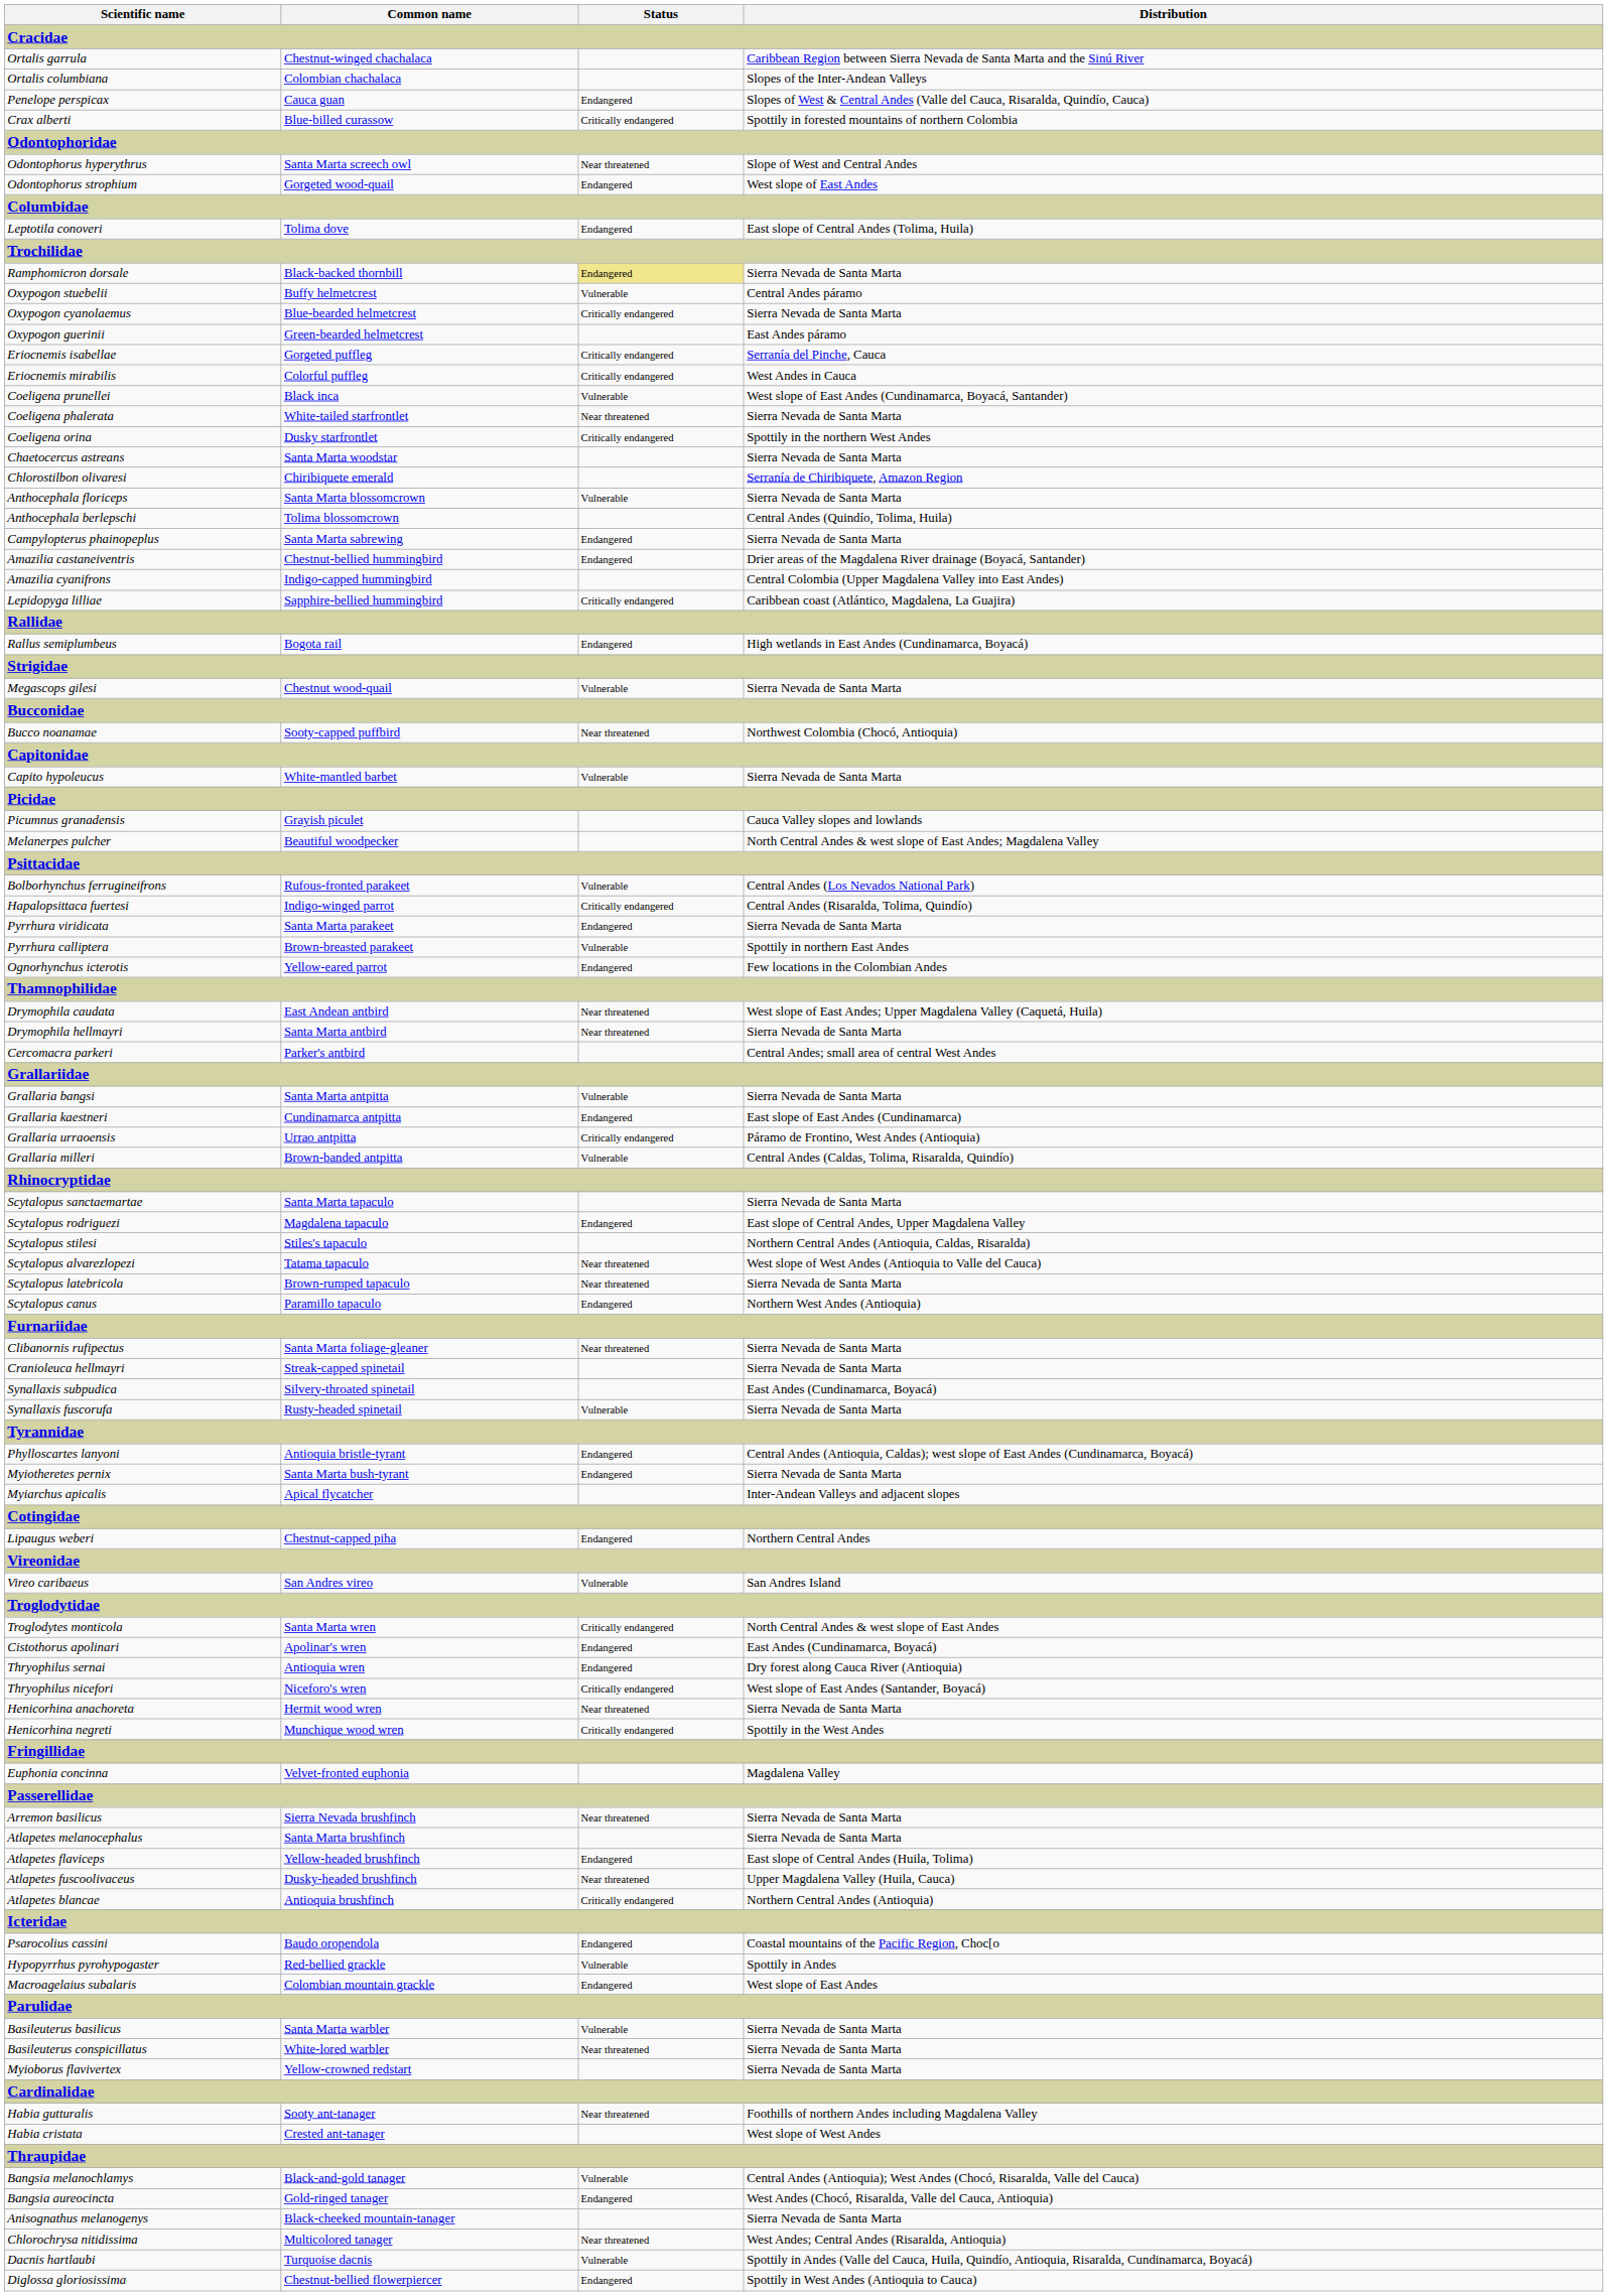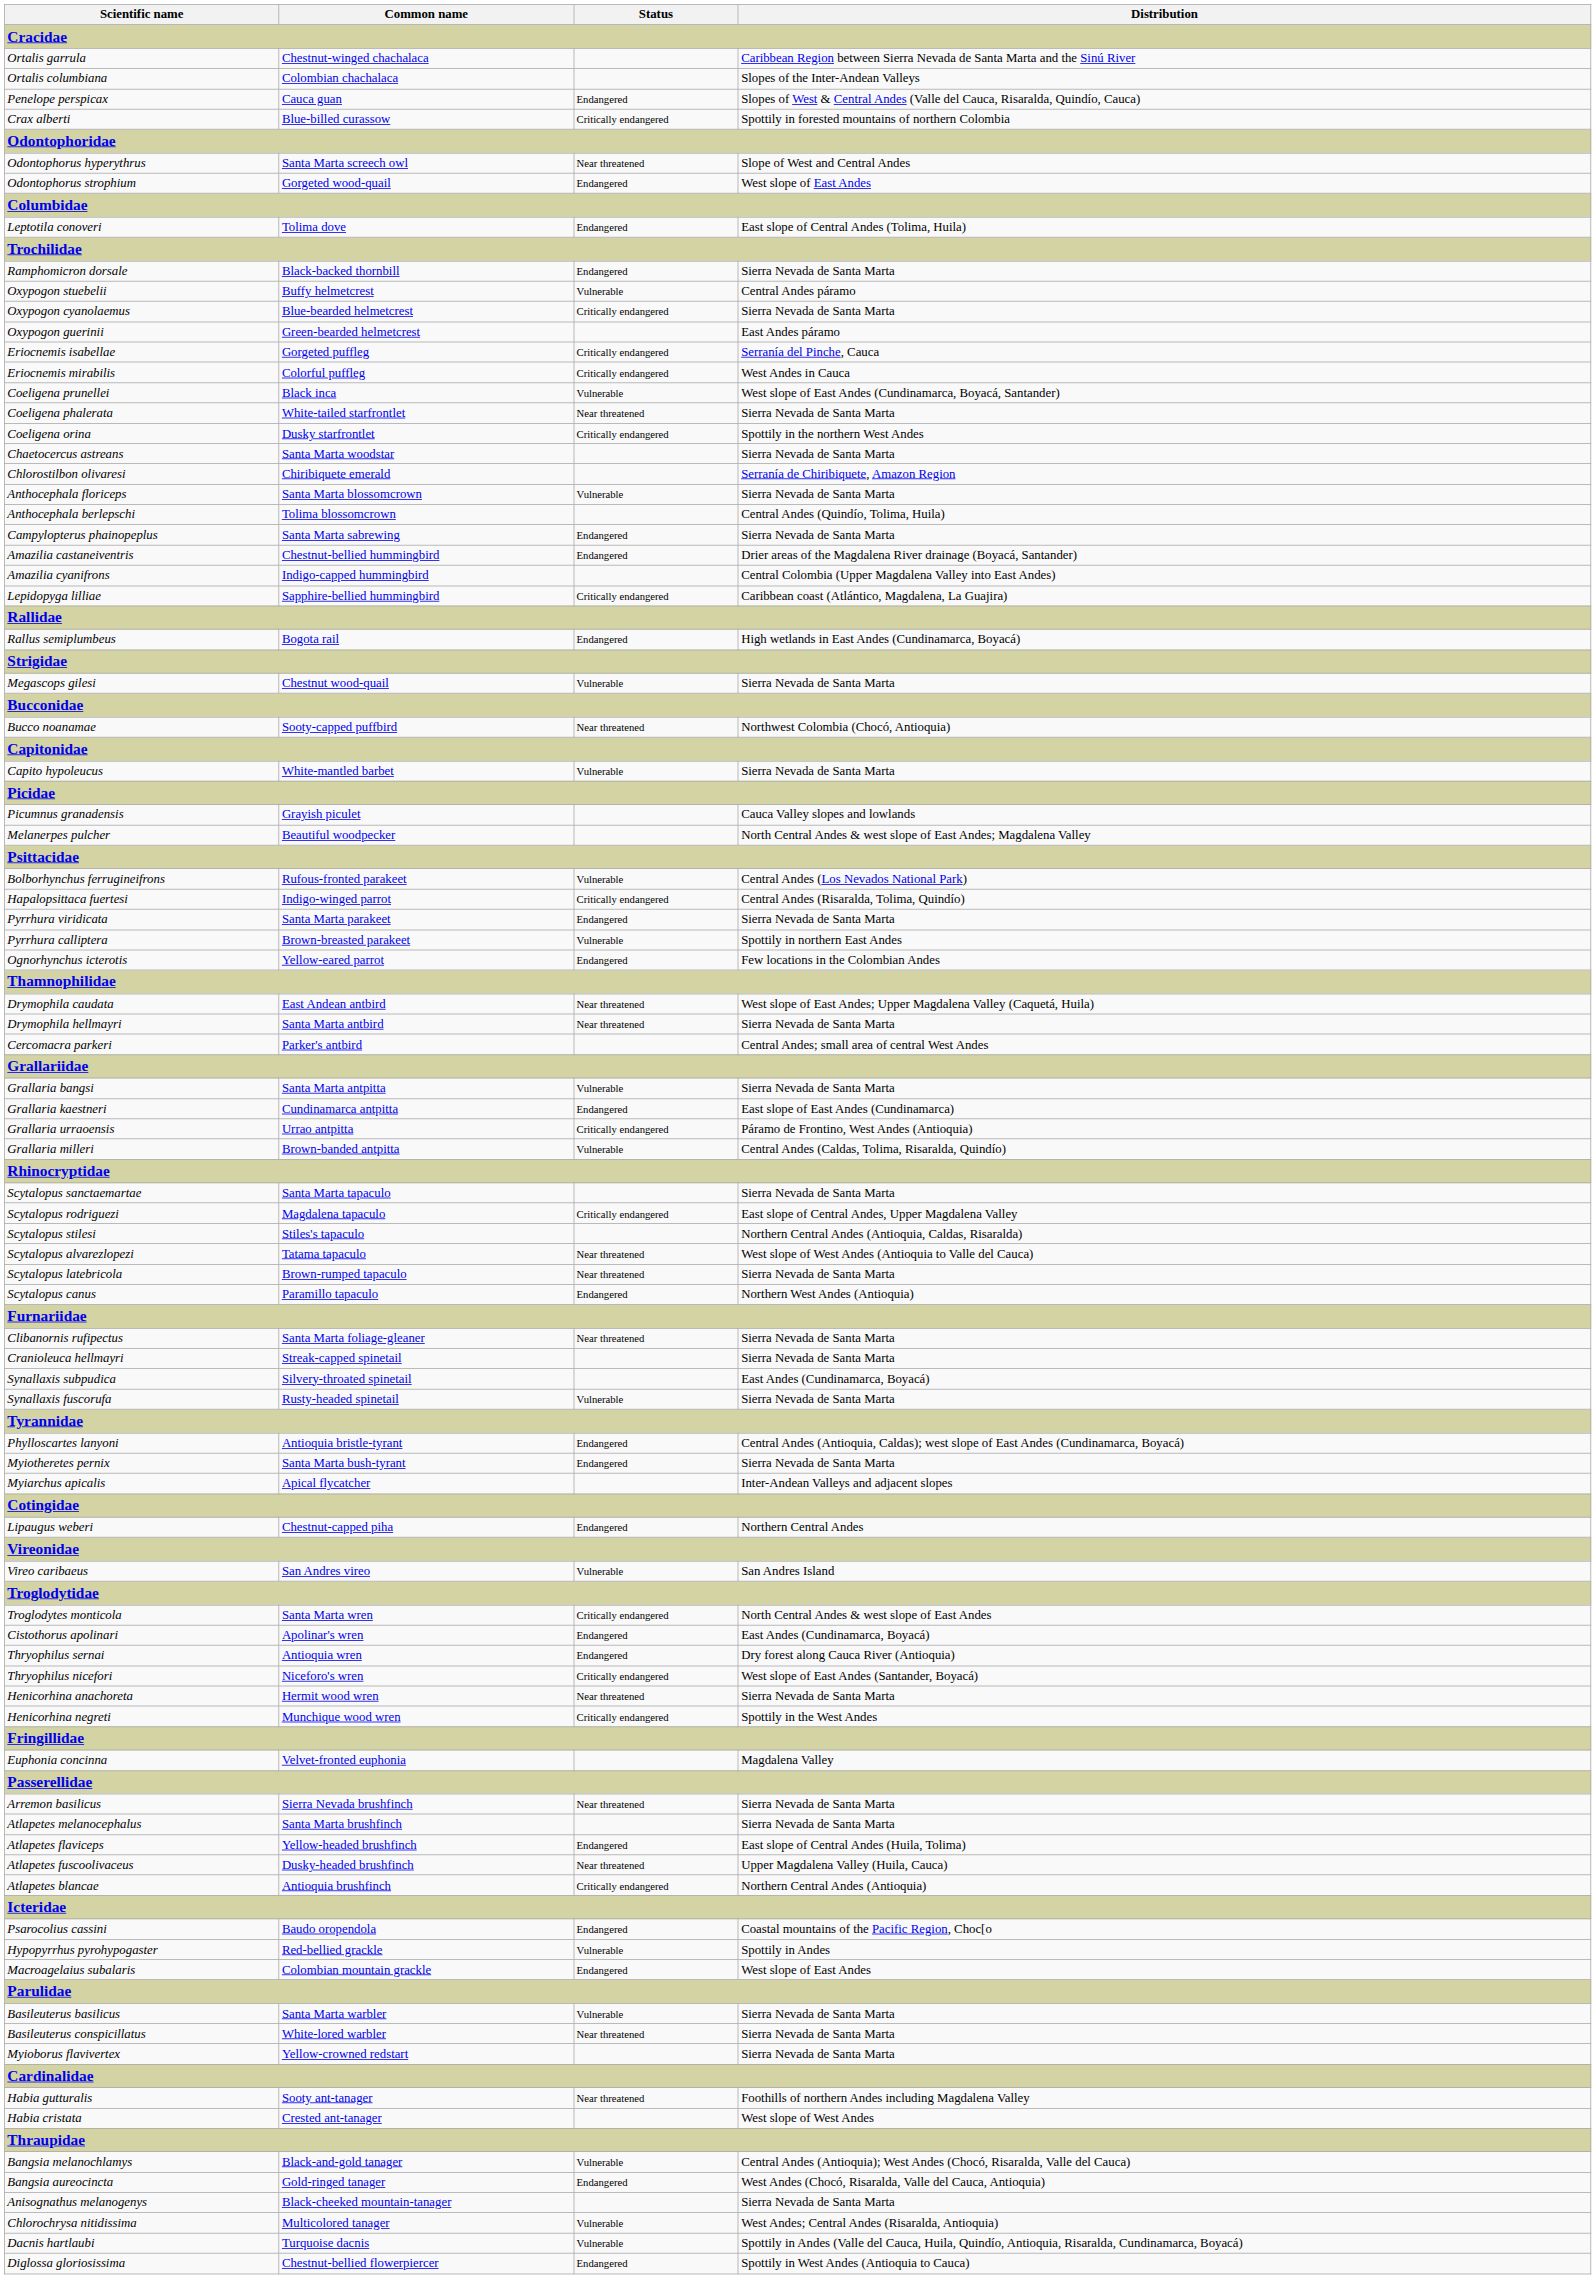Ramphomicron dorsale | Status: khaki background -> no background
Scytalopus rodriguezi | Status: Endangered -> Critically endangered
Chlorochrysa nitidissima | Status: Near threatened -> Vulnerable
